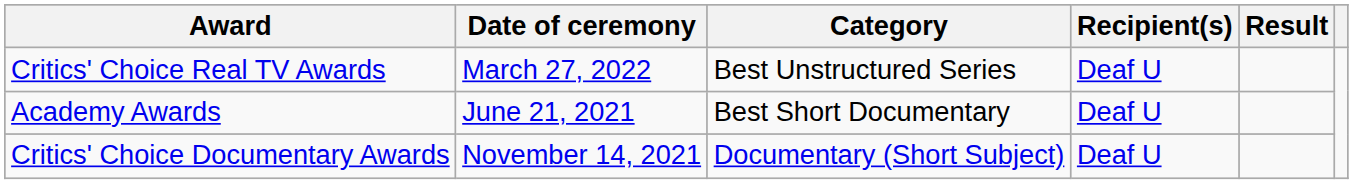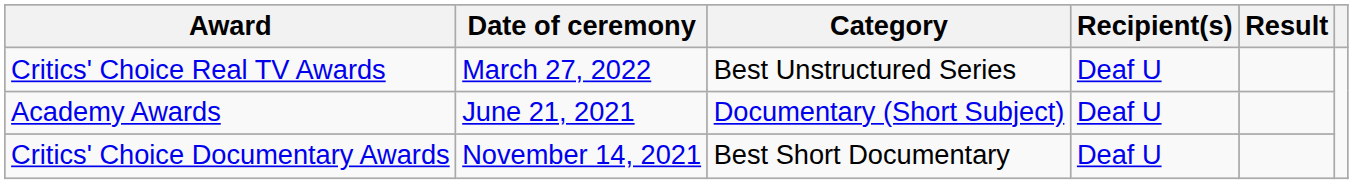Academy Awards | Category: Best Short Documentary -> Documentary (Short Subject)
Critics' Choice Documentary Awards | Category: Documentary (Short Subject) -> Best Short Documentary
